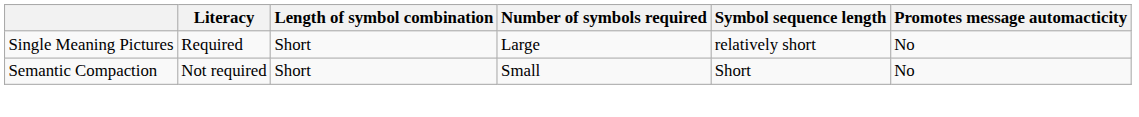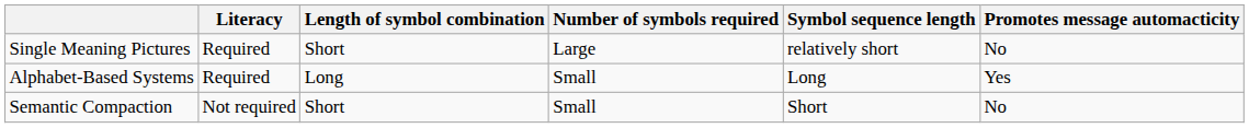+ row: Alphabet-Based Systems | Required | Long | Small | Long | Yes
